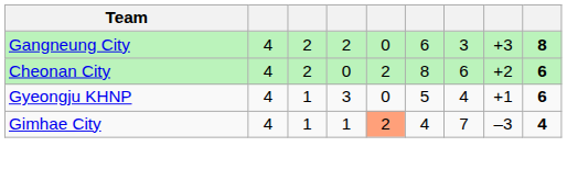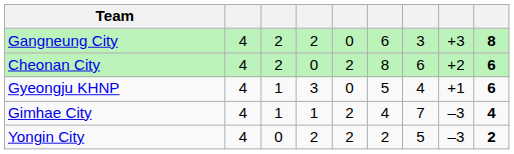Gimhae City | column 5: lightsalmon background -> no background
+ row: Yongin City | 4 | 0 | 2 | 2 | 2 | 5 | –3 | 2
